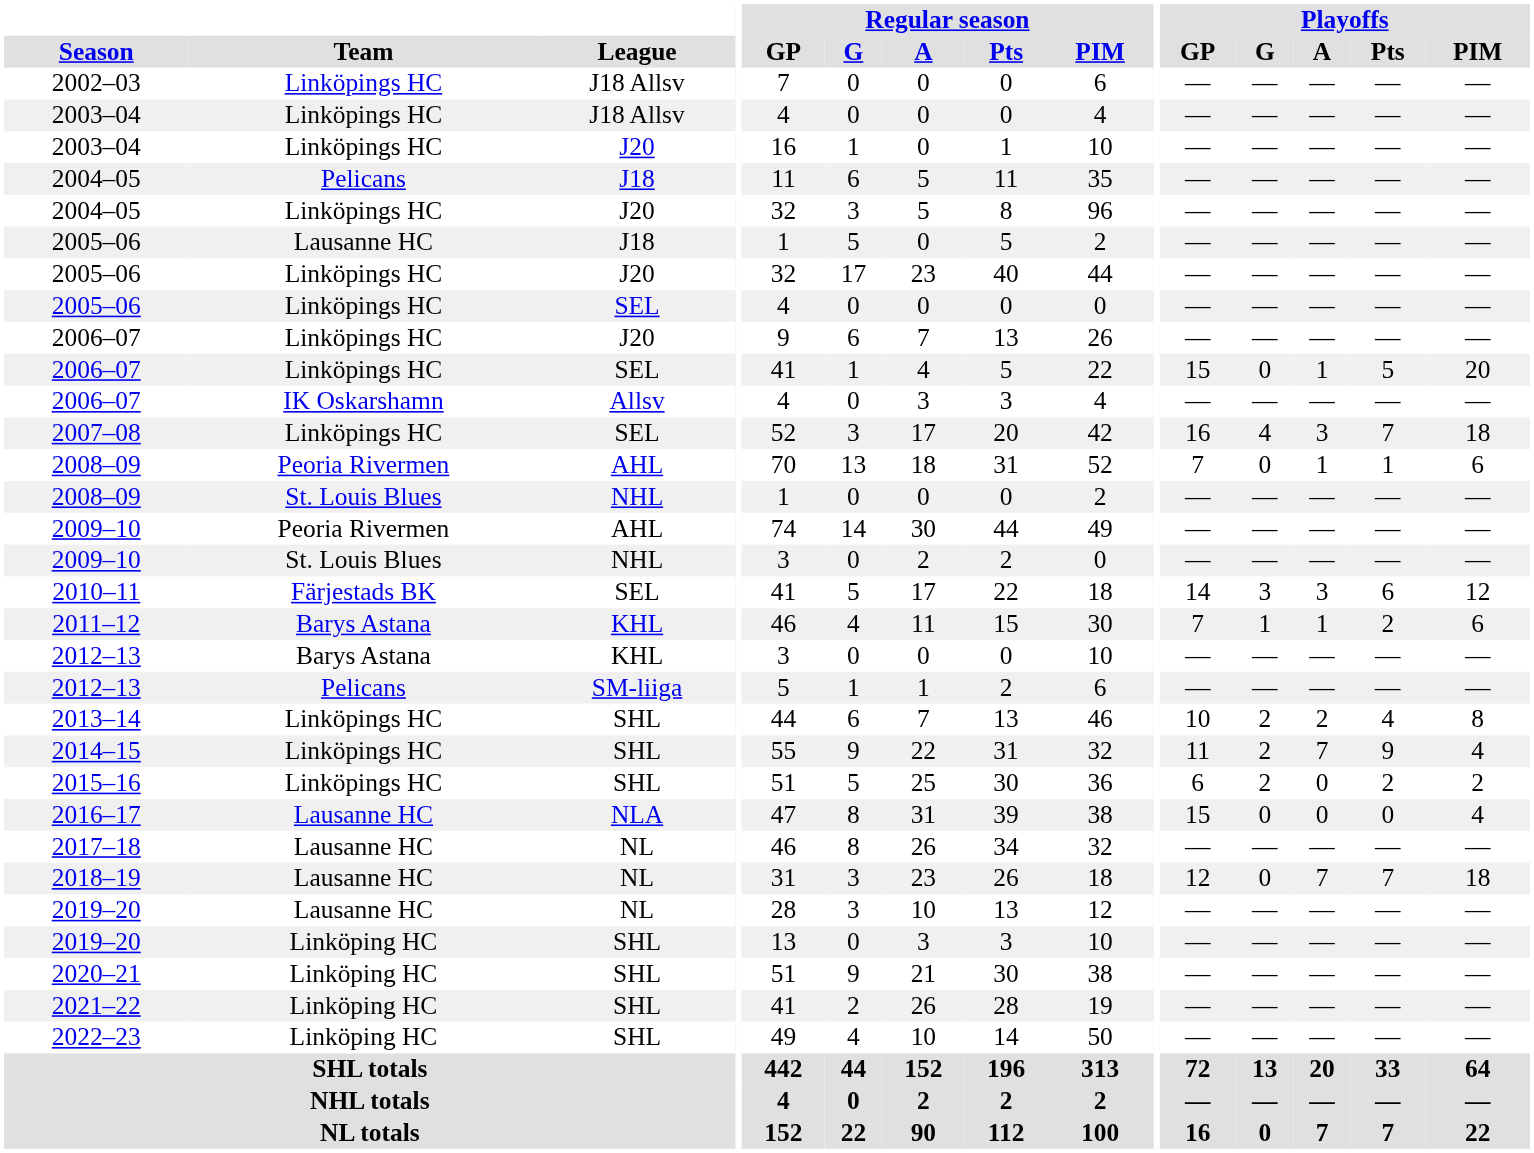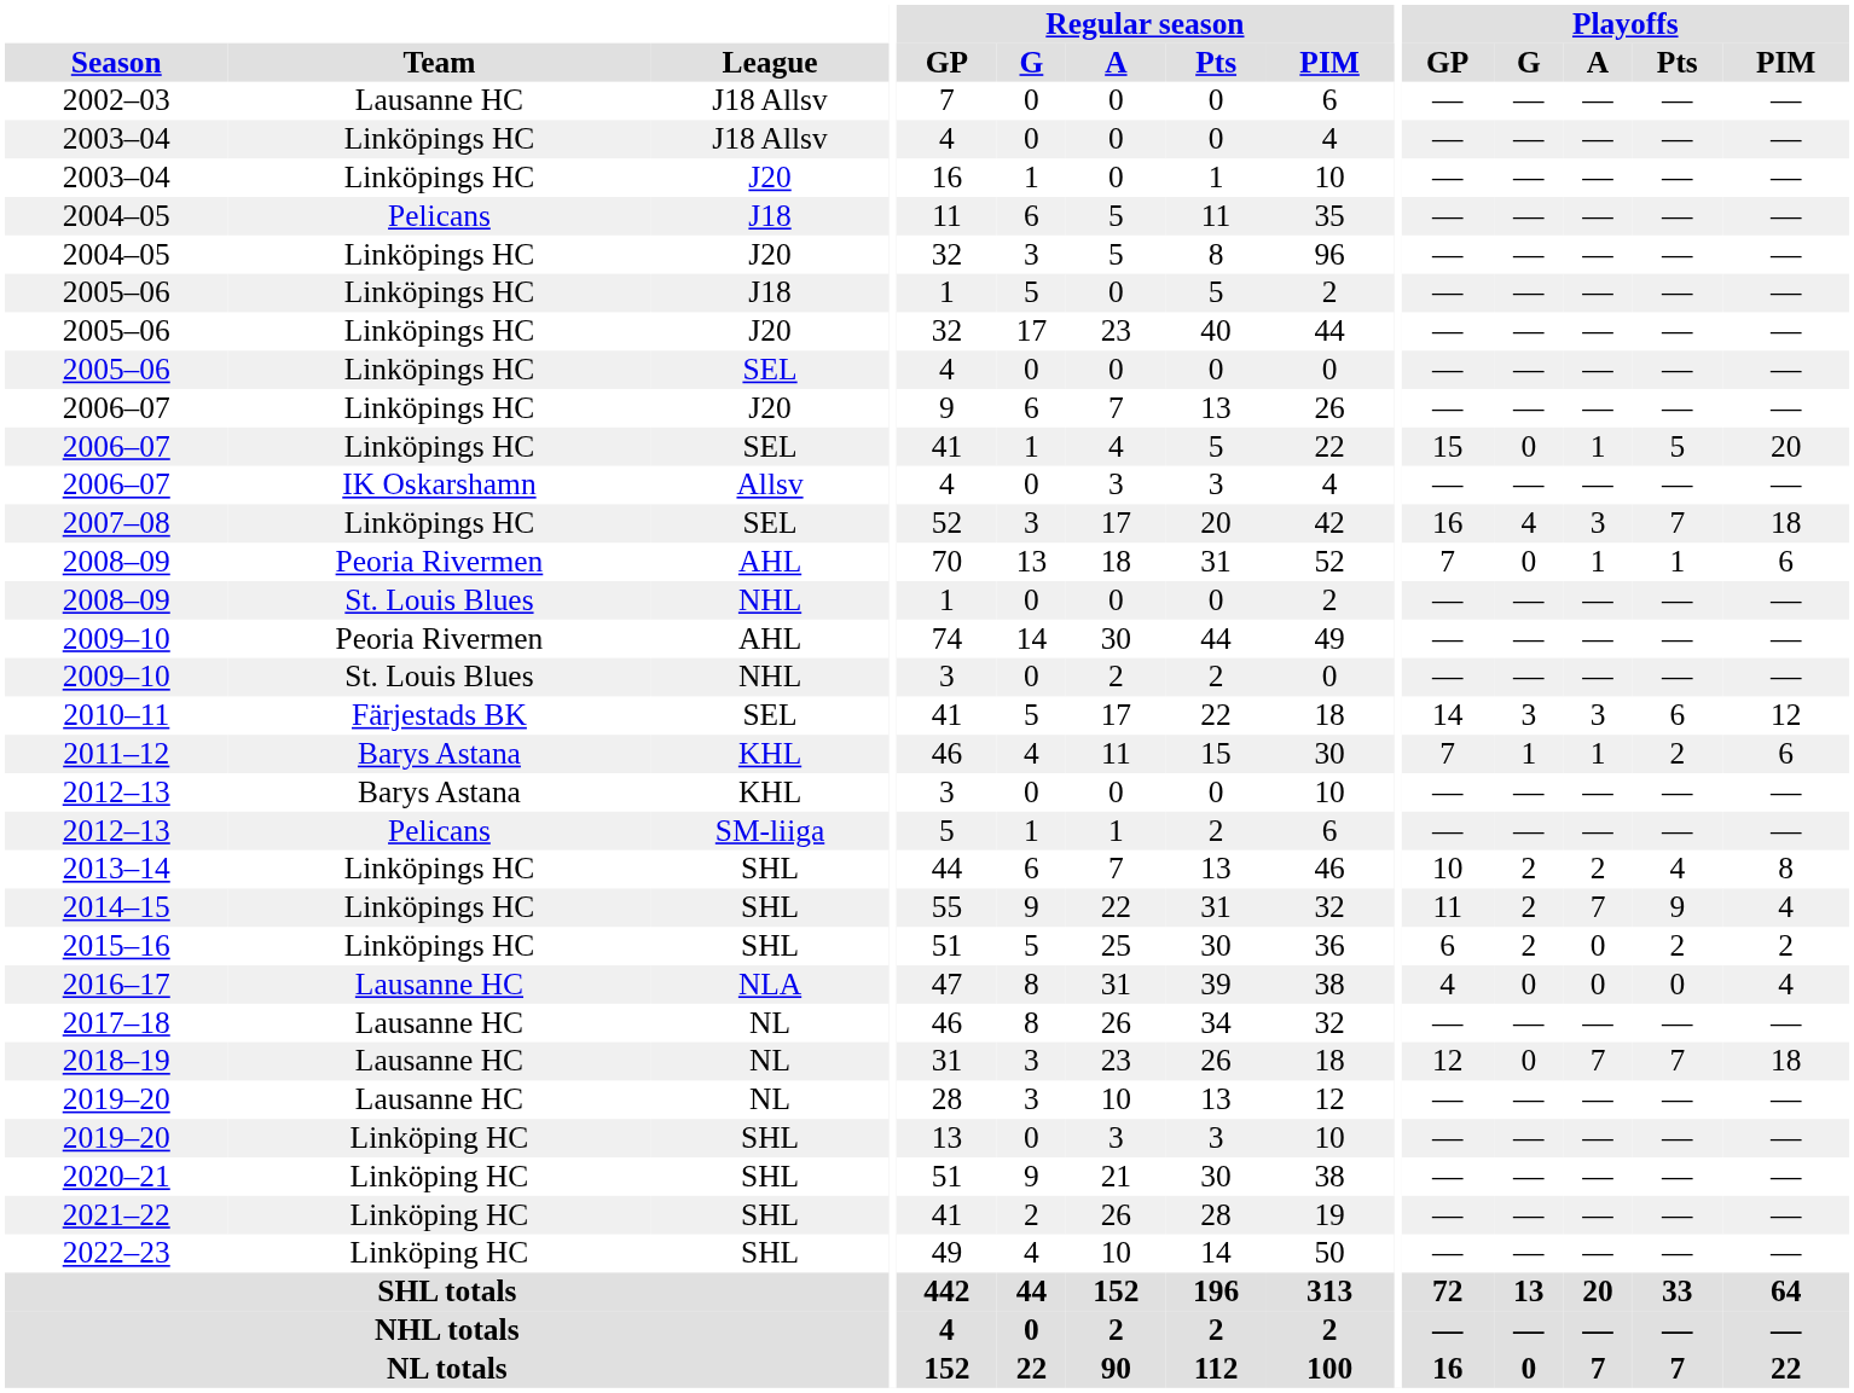2002–03 | Team: Linköpings HC -> Lausanne HC
2005–06 / J18 | Team: Lausanne HC -> Linköpings HC
2016–17 | Playoffs / GP: 15 -> 4
